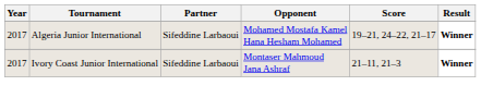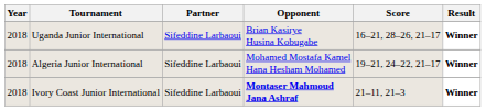+ row: 2018 | Uganda Junior International | Sifeddine Larbaoui | Brian Kasirye Husina Kobugabe | 16–21, 28–26, 21–17 | Winner
Algeria Junior International | Year: 2017 -> 2018
Ivory Coast Junior International | Year: 2017 -> 2018
Ivory Coast Junior International | Opponent: normal -> bold
